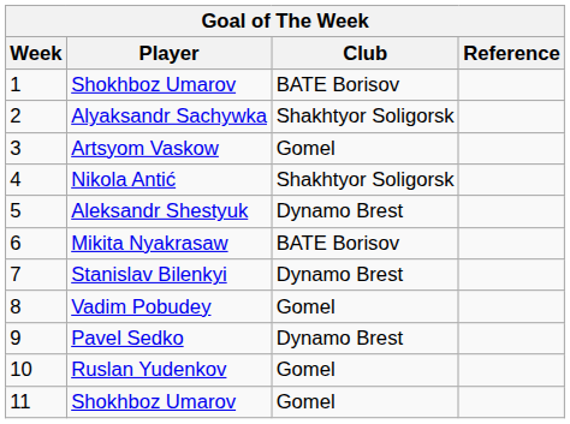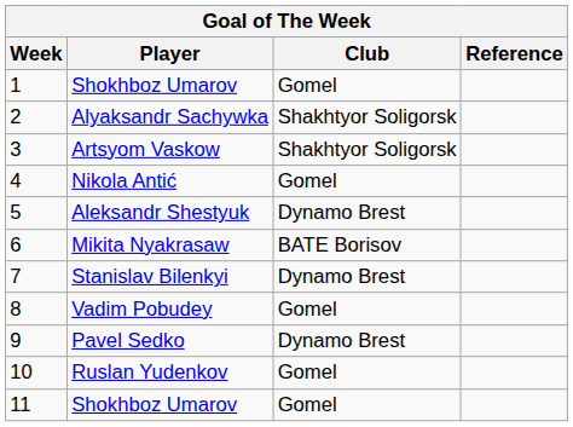1 / Shokhboz Umarov | Club: BATE Borisov -> Gomel
Artsyom Vaskow | Club: Gomel -> Shakhtyor Soligorsk
Nikola Antić | Club: Shakhtyor Soligorsk -> Gomel
